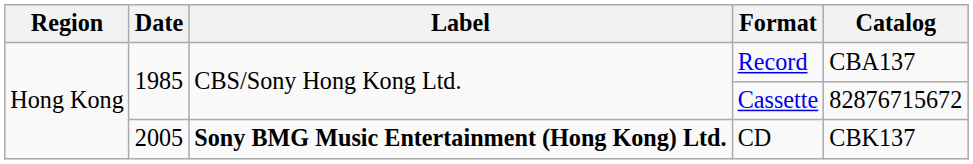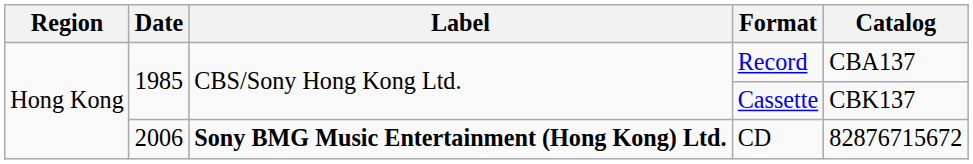Cassette | Catalog: 82876715672 -> CBK137
CD | Date: 2005 -> 2006
CD | Catalog: CBK137 -> 82876715672
